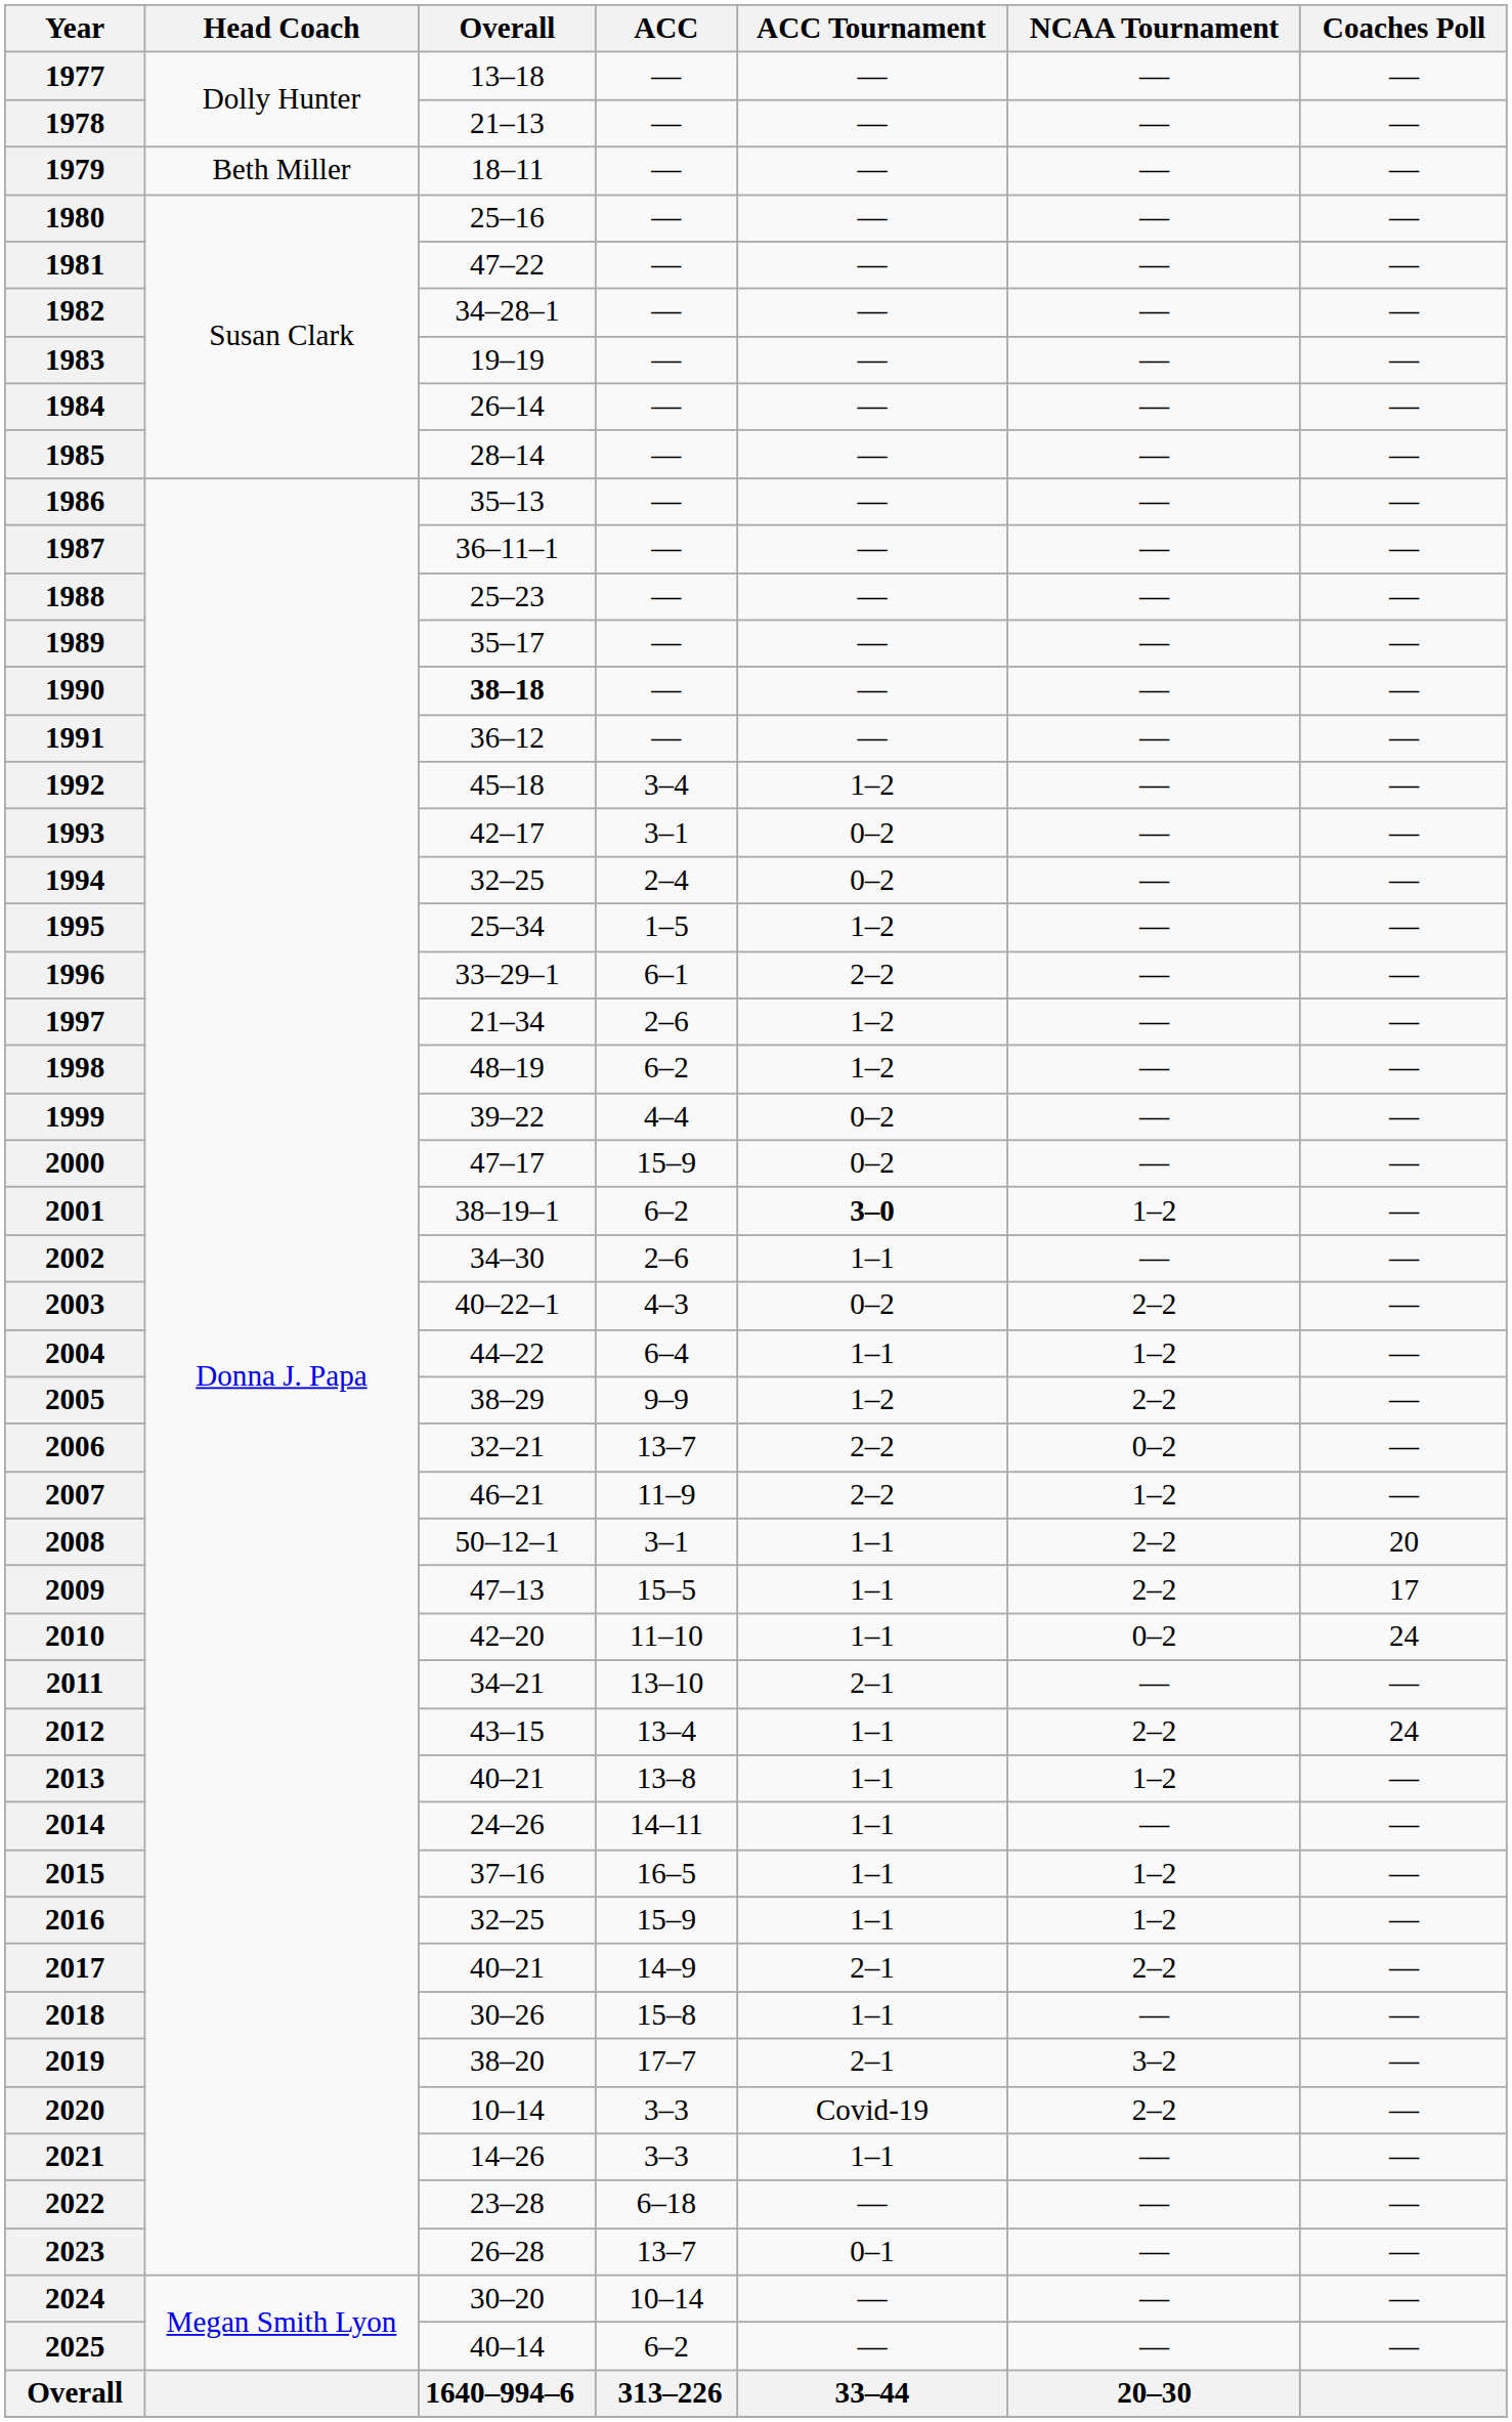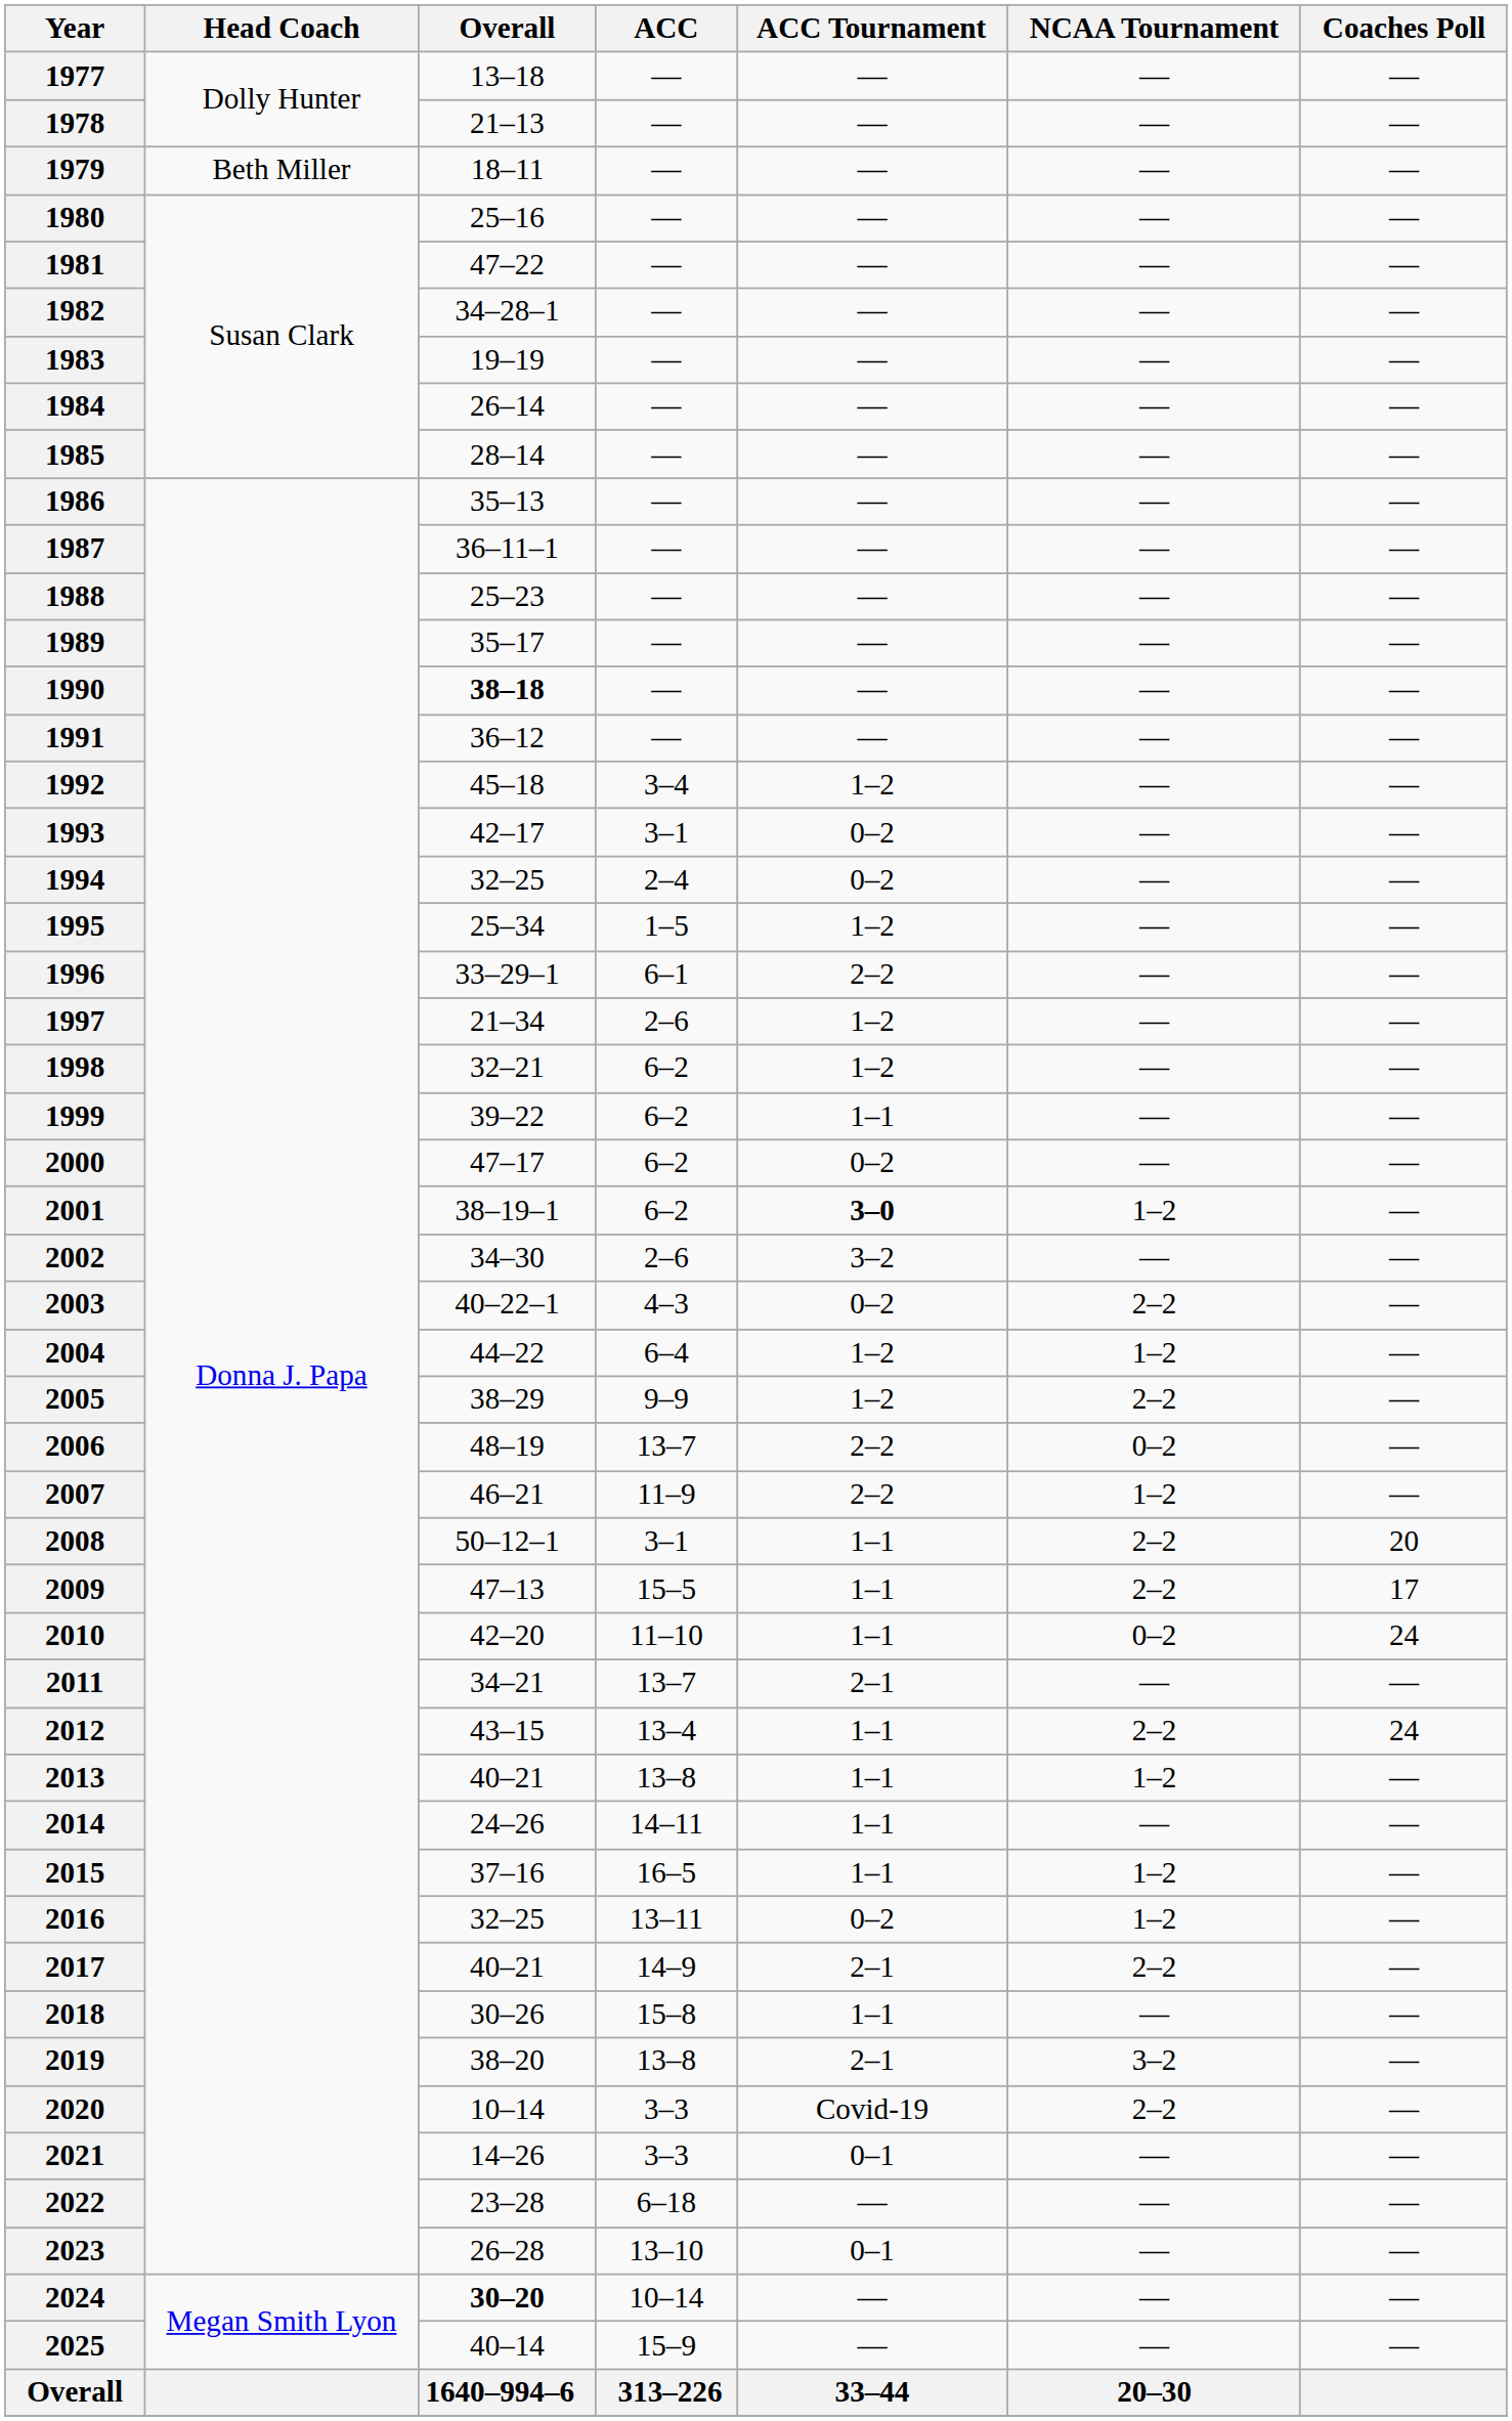1998 | Overall: 48–19 -> 32–21
1999 | ACC: 4–4 -> 6–2
1999 | ACC Tournament: 0–2 -> 1–1
2000 | ACC: 15–9 -> 6–2
2002 | ACC Tournament: 1–1 -> 3–2
2004 | ACC Tournament: 1–1 -> 1–2
2006 | Overall: 32–21 -> 48–19
2011 | ACC: 13–10 -> 13–7
2016 | ACC: 15–9 -> 13–11
2016 | ACC Tournament: 1–1 -> 0–2
2019 | ACC: 17–7 -> 13–8
2021 | ACC Tournament: 1–1 -> 0–1
2023 | ACC: 13–7 -> 13–10
2024 | Overall: normal -> bold
2025 | ACC: 6–2 -> 15–9
